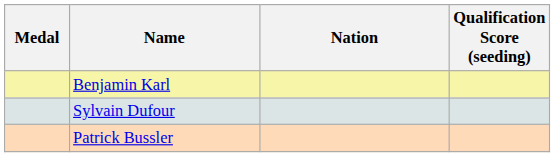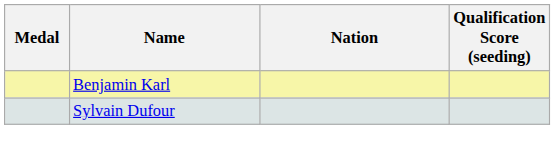- row: Patrick Bussler
